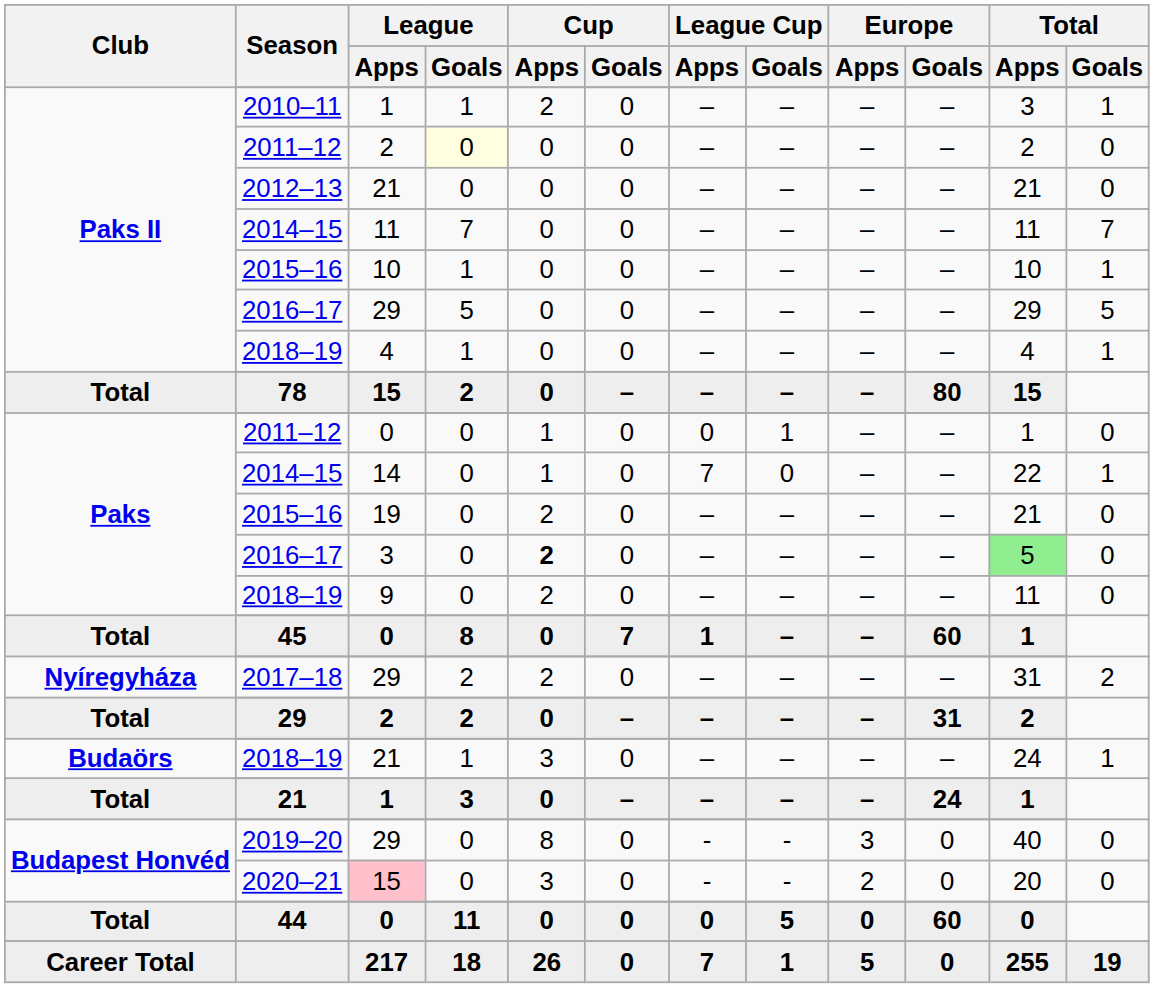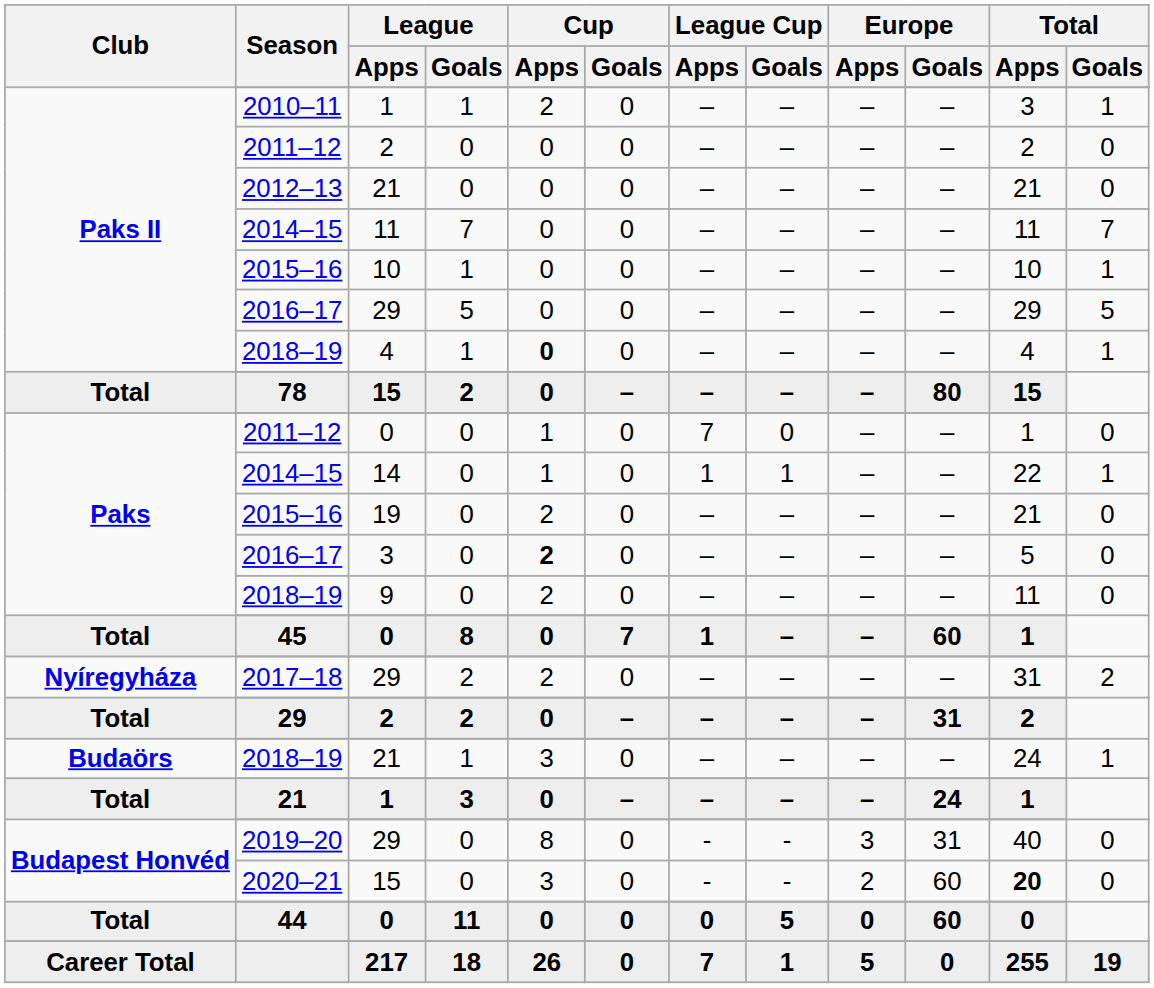Paks II / 2011–12 | League / Goals: lightyellow background -> no background
Paks II / 2018–19 | Cup / Apps: normal -> bold
Paks / 2011–12 | League Cup / Apps: 0 -> 7
Paks / 2011–12 | League Cup / Goals: 1 -> 0
Paks / 2014–15 | League Cup / Apps: 7 -> 1
Paks / 2014–15 | League Cup / Goals: 0 -> 1
Paks / 2016–17 | Total / Apps: lightgreen background -> no background
2019–20 | Europe / Goals: 0 -> 31
2020–21 | League / Apps: pink background -> no background
2020–21 | Europe / Goals: 0 -> 60
2020–21 | Total / Apps: normal -> bold
